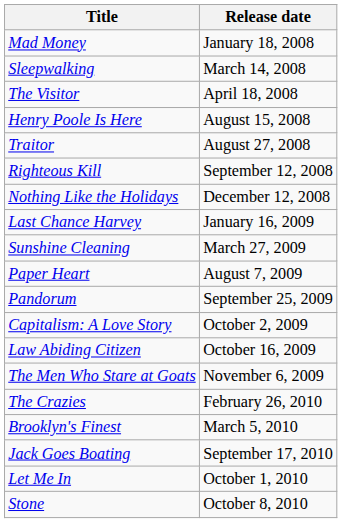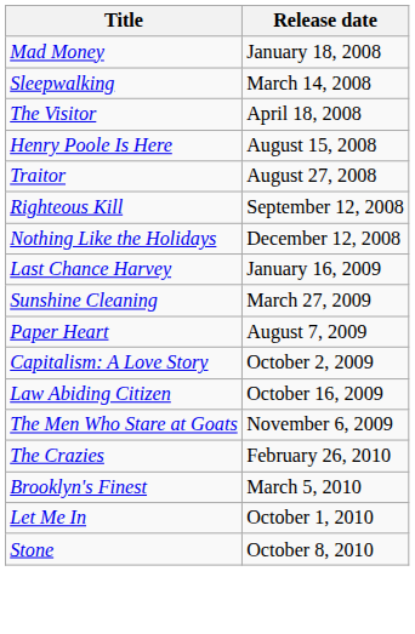- row: Pandorum | September 25, 2009
- row: Jack Goes Boating | September 17, 2010
